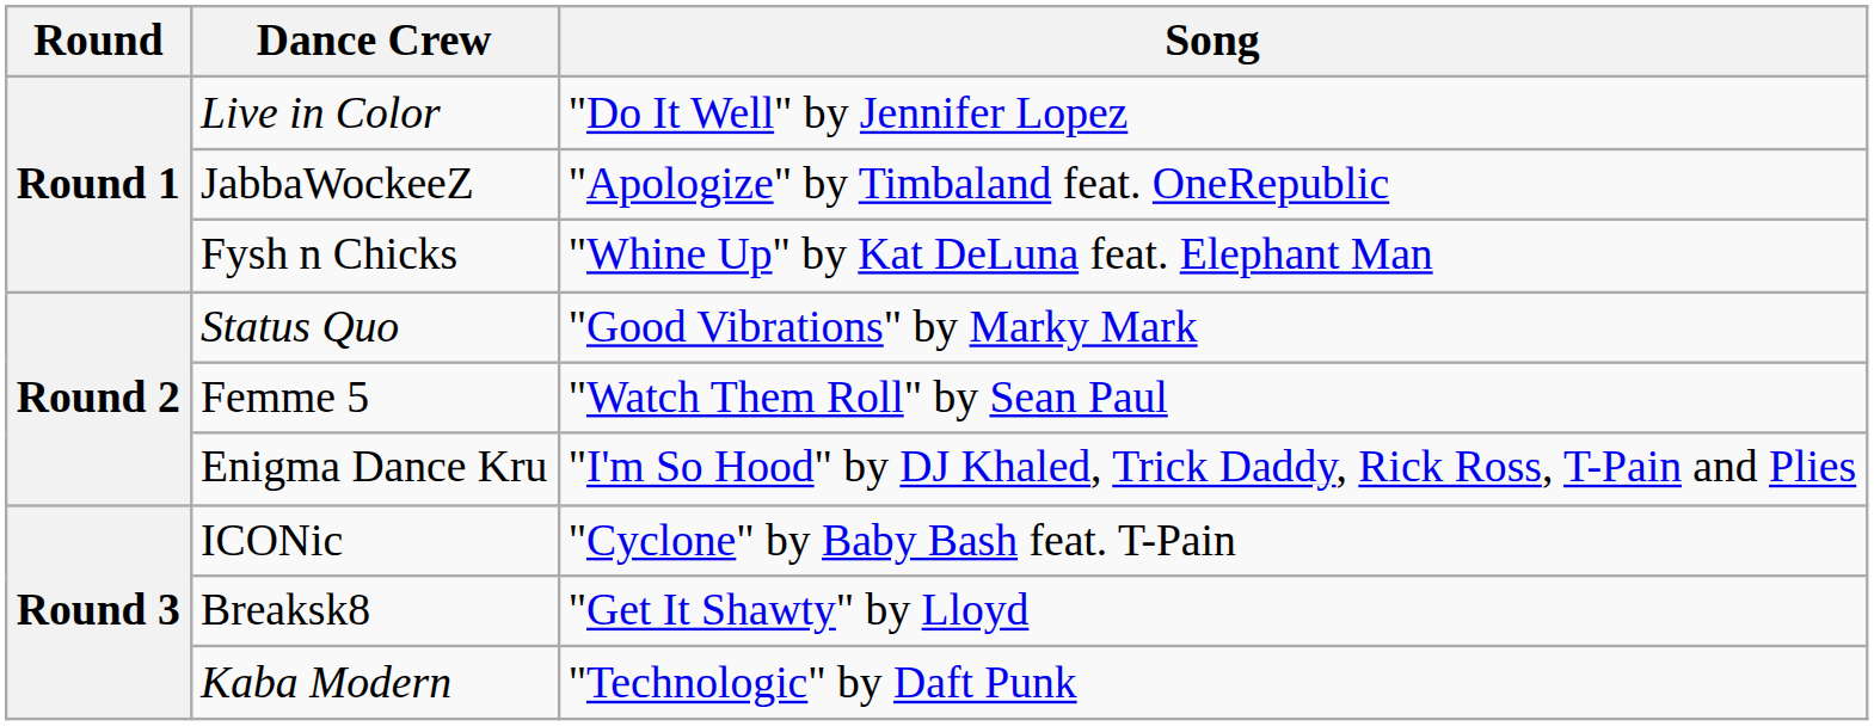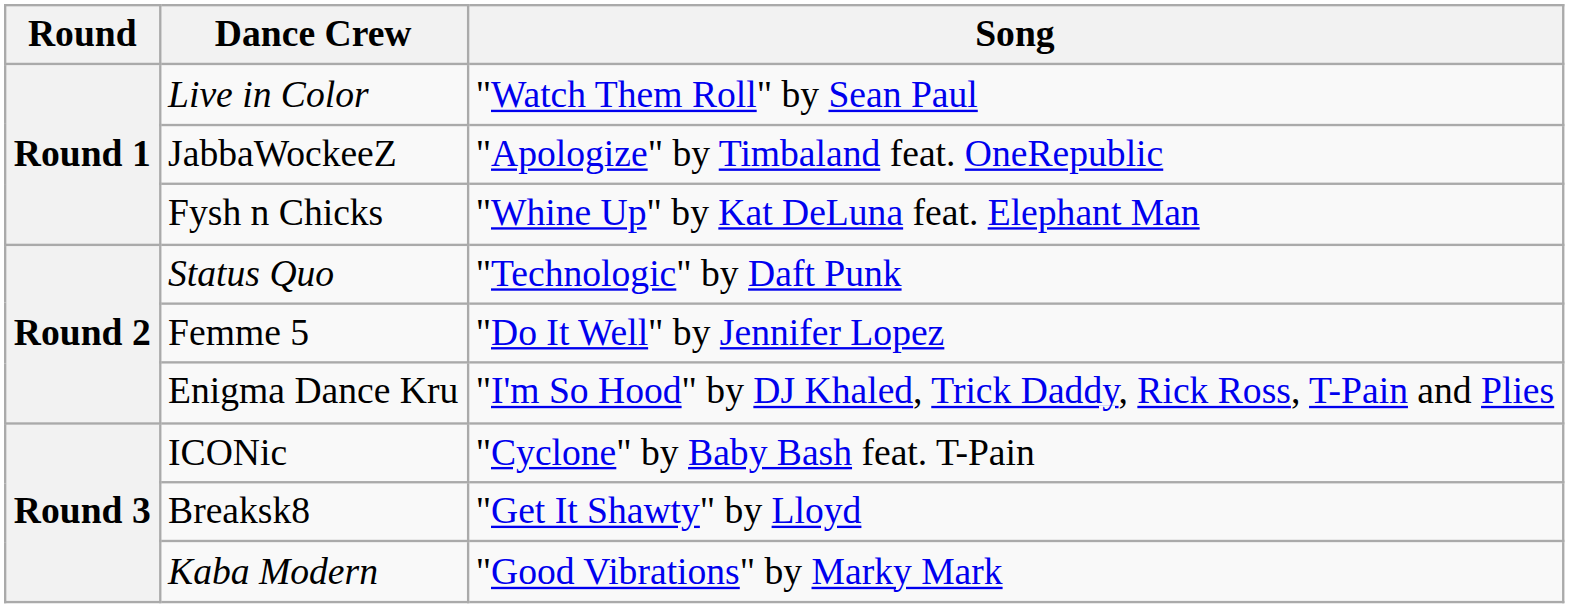Live in Color | Song: "Do It Well" by Jennifer Lopez -> "Watch Them Roll" by Sean Paul
Status Quo | Song: "Good Vibrations" by Marky Mark -> "Technologic" by Daft Punk
Femme 5 | Song: "Watch Them Roll" by Sean Paul -> "Do It Well" by Jennifer Lopez
Kaba Modern | Song: "Technologic" by Daft Punk -> "Good Vibrations" by Marky Mark
